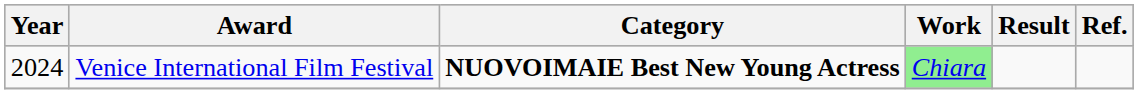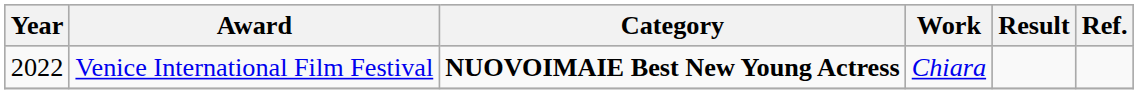Venice International Film Festival | Year: 2024 -> 2022
Venice International Film Festival | Work: lightgreen background -> no background
